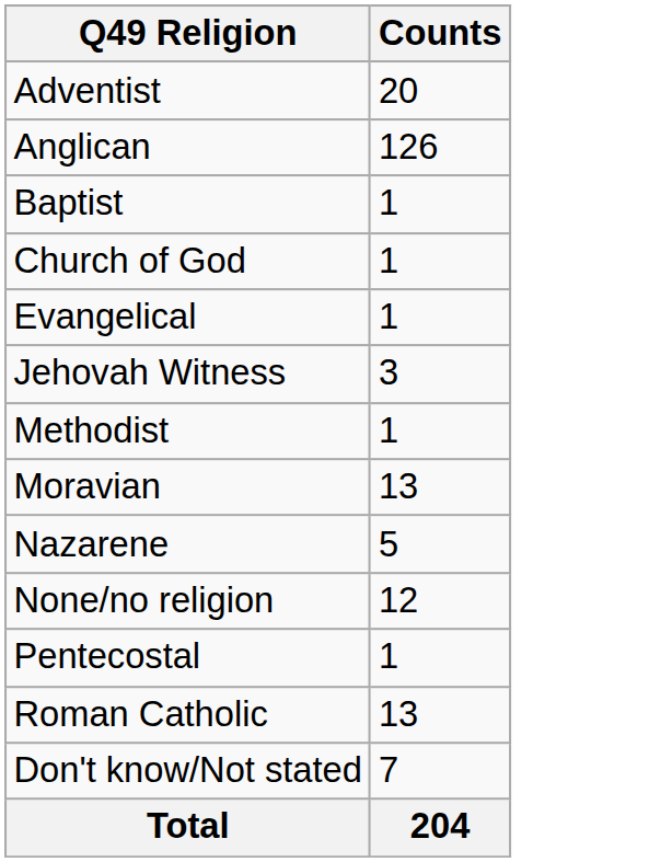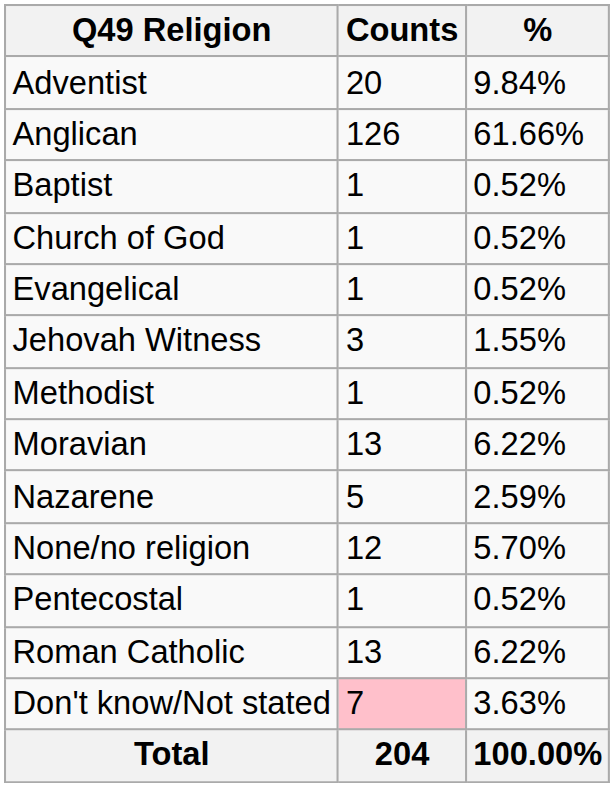+ column: % | 9.84% | 61.66% | 0.52% | 0.52% | 0.52% | 1.55% | 0.52% | 6.22% | 2.59% | 5.70% | 0.52% | 6.22% | 3.63% | 100.00%
Don't know/Not stated | Counts: no background -> pink background
